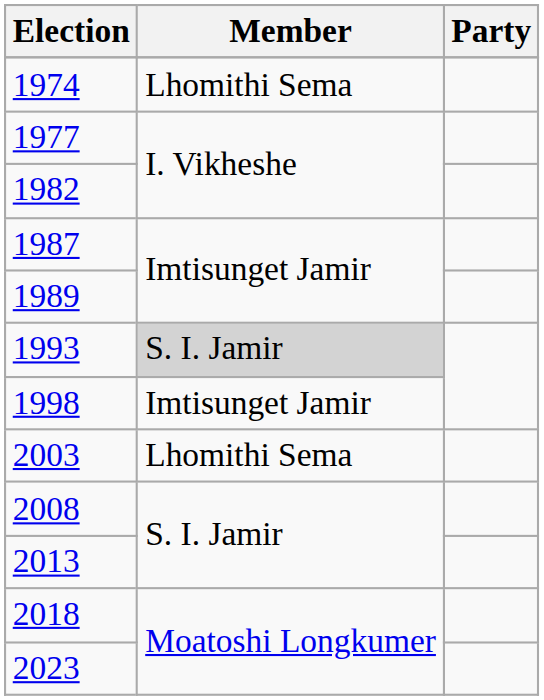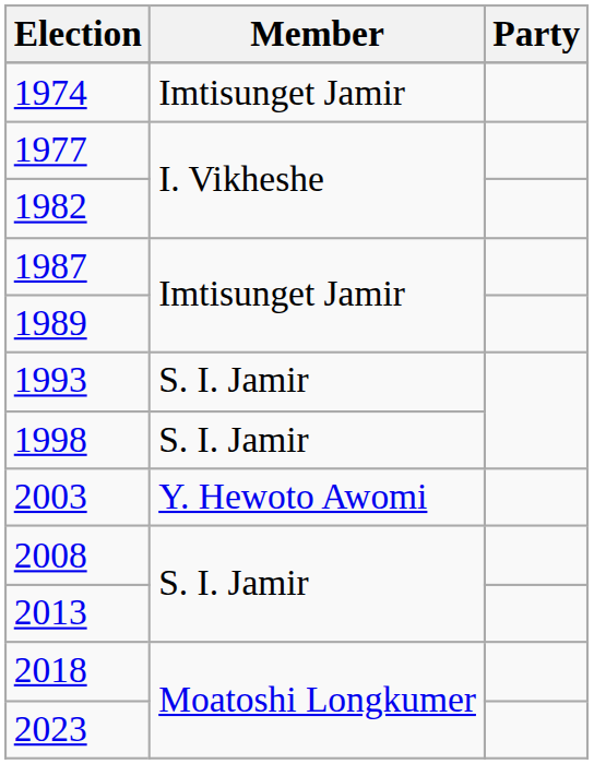1974 | Member: Lhomithi Sema -> Imtisunget Jamir
1993 | Member: lightgrey background -> no background
1998 | Member: Imtisunget Jamir -> S. I. Jamir
2003 | Member: Lhomithi Sema -> Y. Hewoto Awomi
